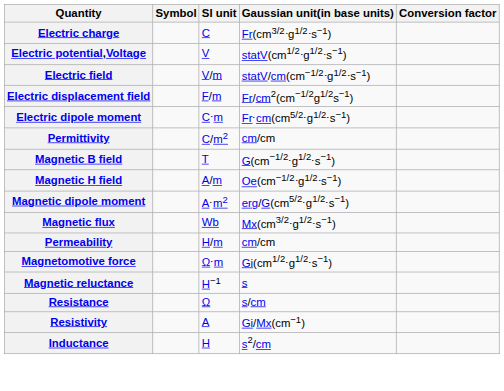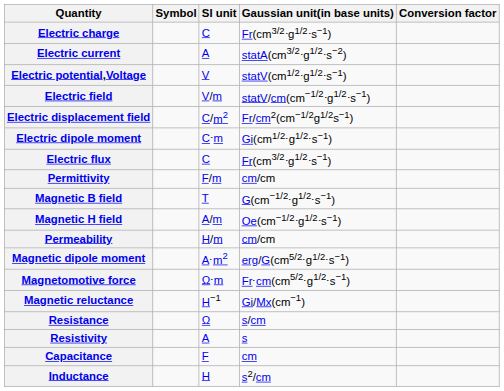+ row: Electric current | A | statA(cm3/2⋅g1/2⋅s−2)
Electric displacement field | SI unit: F/m -> C/m2
Electric dipole moment | Gaussian unit(in base units): Fr⋅cm(cm5/2⋅g1/2⋅s−1) -> Gi(cm1/2⋅g1/2⋅s−1)
+ row: Electric flux | C | Fr(cm3/2⋅g1/2⋅s−1)
Permittivity | SI unit: C/m2 -> F/m
rows swapped: Magnetic dipole moment <-> Permeability
- row: Magnetic flux | Wb | Mx(cm3/2⋅g1/2⋅s−1)
Magnetomotive force | Gaussian unit(in base units): Gi(cm1/2⋅g1/2⋅s−1) -> Fr⋅cm(cm5/2⋅g1/2⋅s−1)
Magnetic reluctance | Gaussian unit(in base units): s -> Gi/Mx(cm−1)
Resistivity | Gaussian unit(in base units): Gi/Mx(cm−1) -> s
+ row: Capacitance | F | cm
